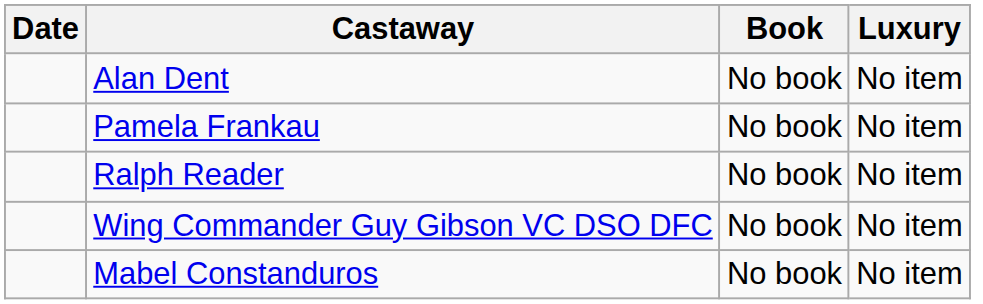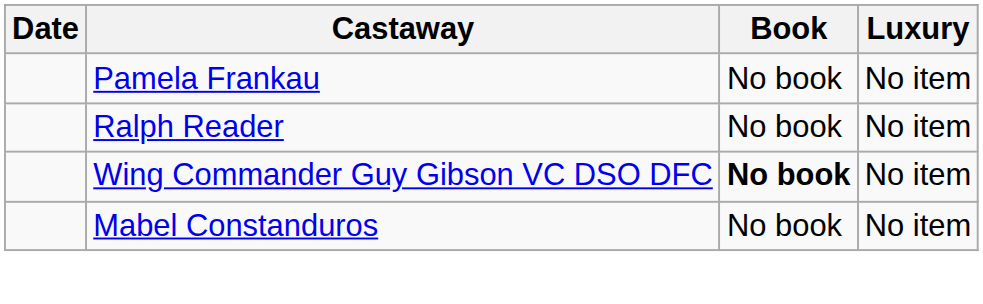- row: Alan Dent | No book | No item
Wing Commander Guy Gibson VC DSO DFC | Book: normal -> bold
